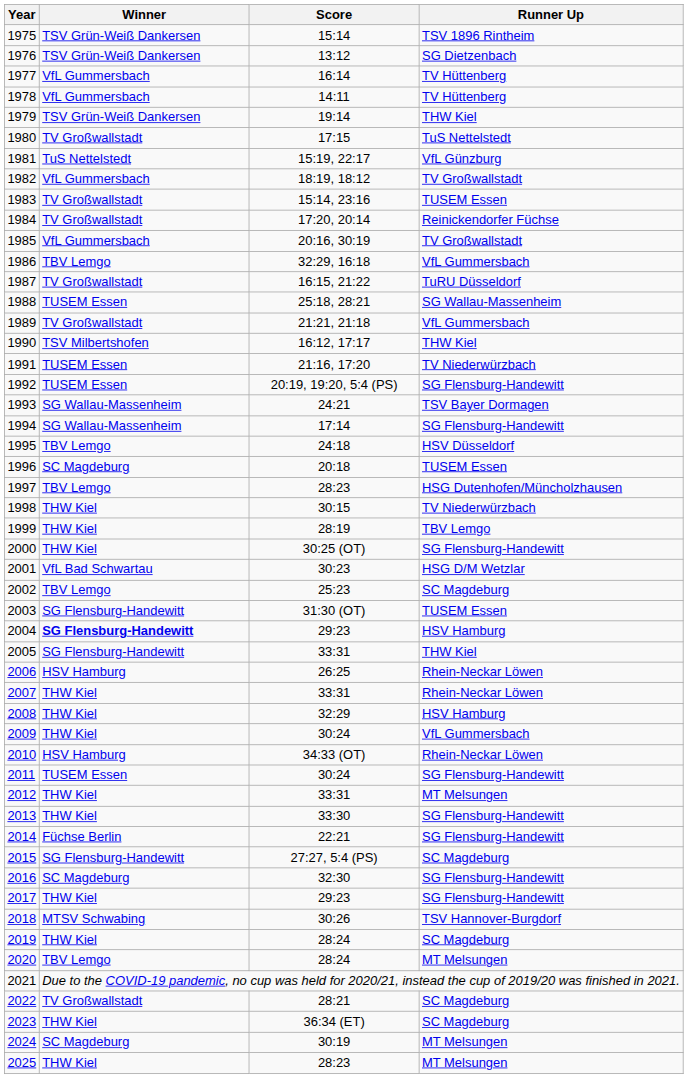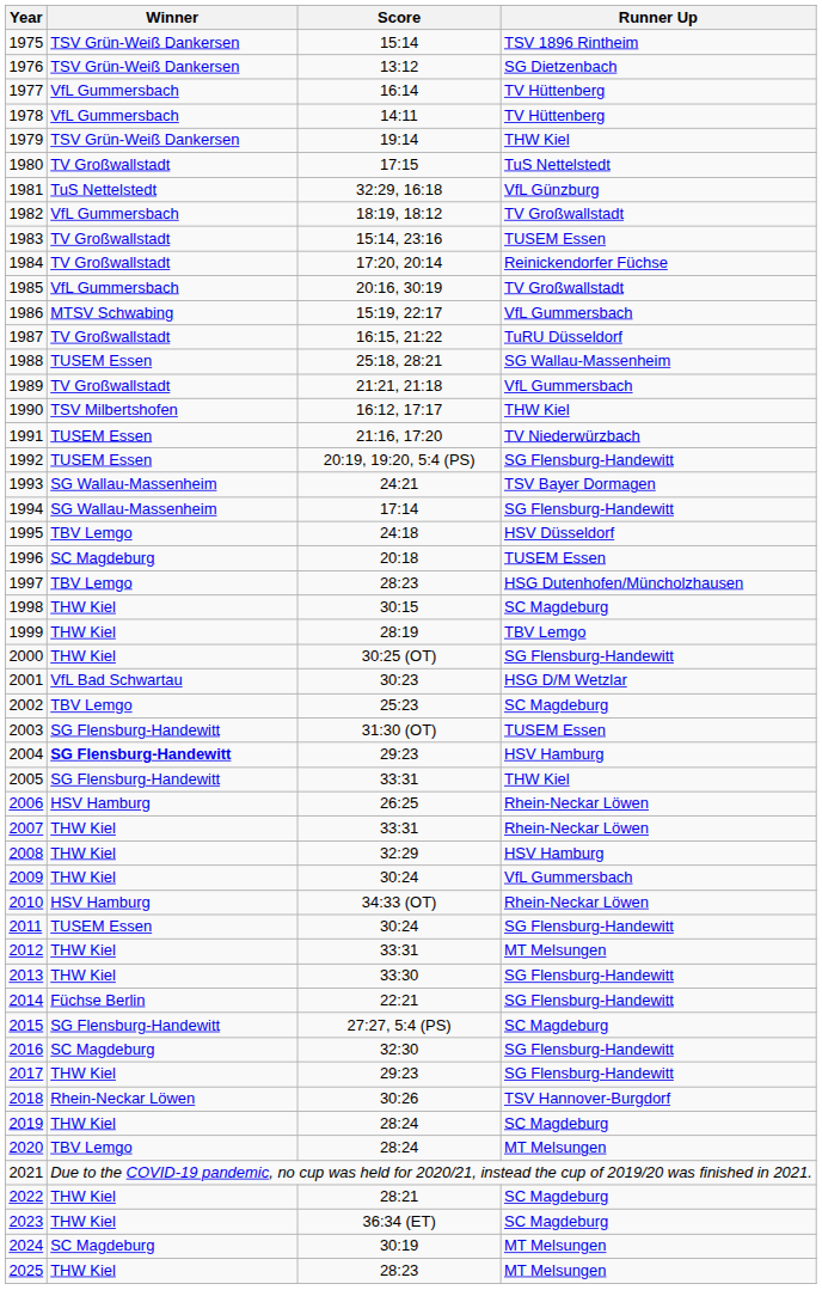1981 | Score: 15:19, 22:17 -> 32:29, 16:18
1986 | Winner: TBV Lemgo -> MTSV Schwabing
1986 | Score: 32:29, 16:18 -> 15:19, 22:17
1998 | Runner Up: TV Niederwürzbach -> SC Magdeburg
2018 | Winner: MTSV Schwabing -> Rhein-Neckar Löwen
2022 | Winner: TV Großwallstadt -> THW Kiel
